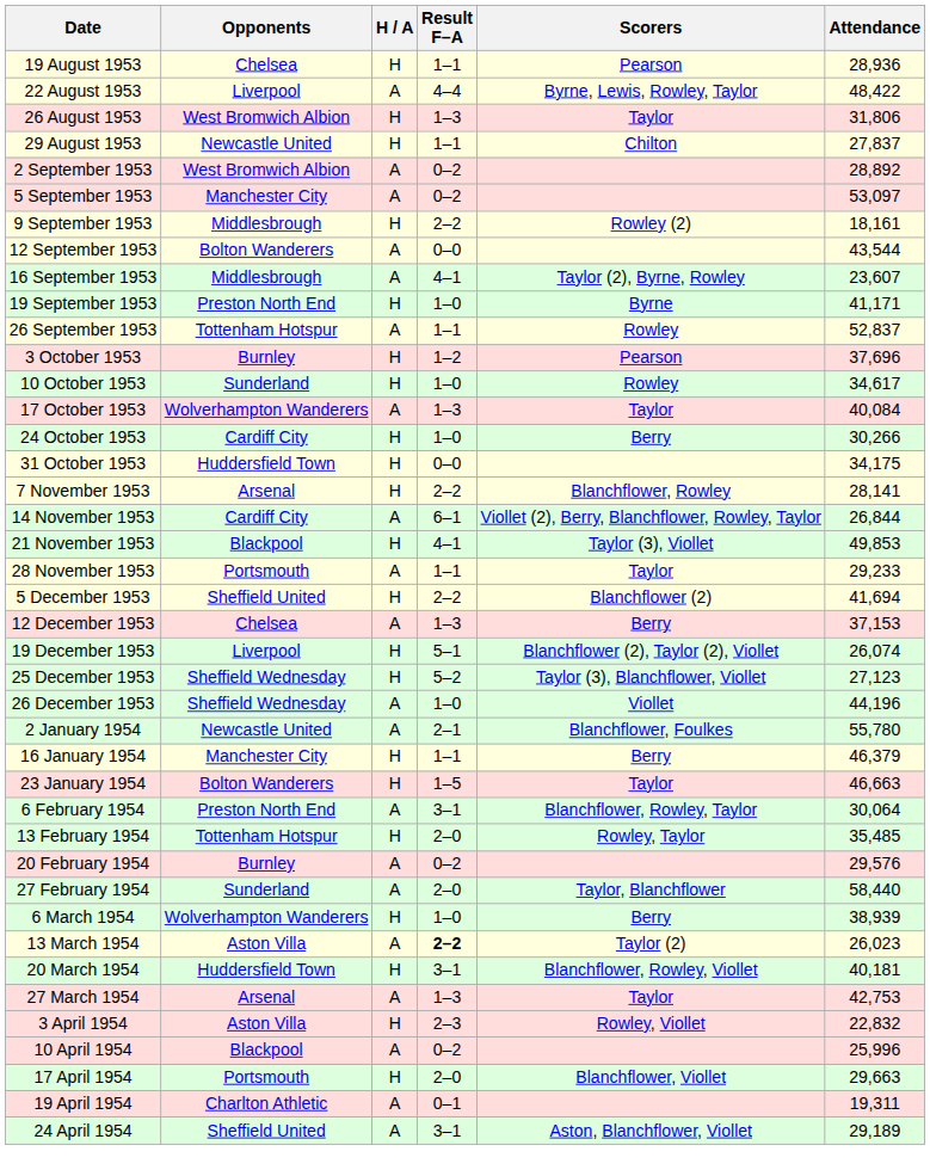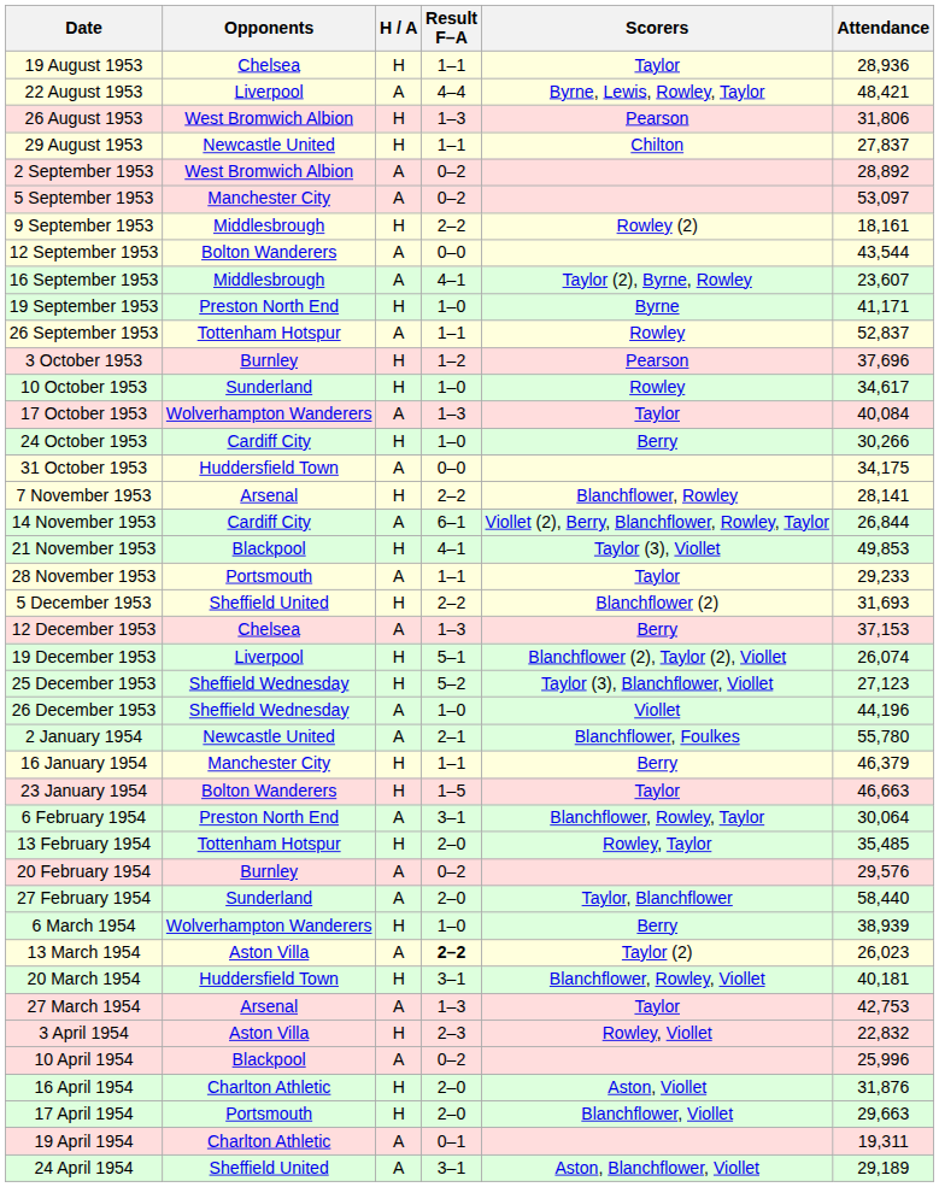19 August 1953 | Scorers: Pearson -> Taylor
22 August 1953 | Attendance: 48,422 -> 48,421
26 August 1953 | Scorers: Taylor -> Pearson
31 October 1953 | H / A: H -> A
5 December 1953 | Attendance: 41,694 -> 31,693
+ row: 16 April 1954 | Charlton Athletic | H | 2–0 | Aston, Viollet | 31,876
